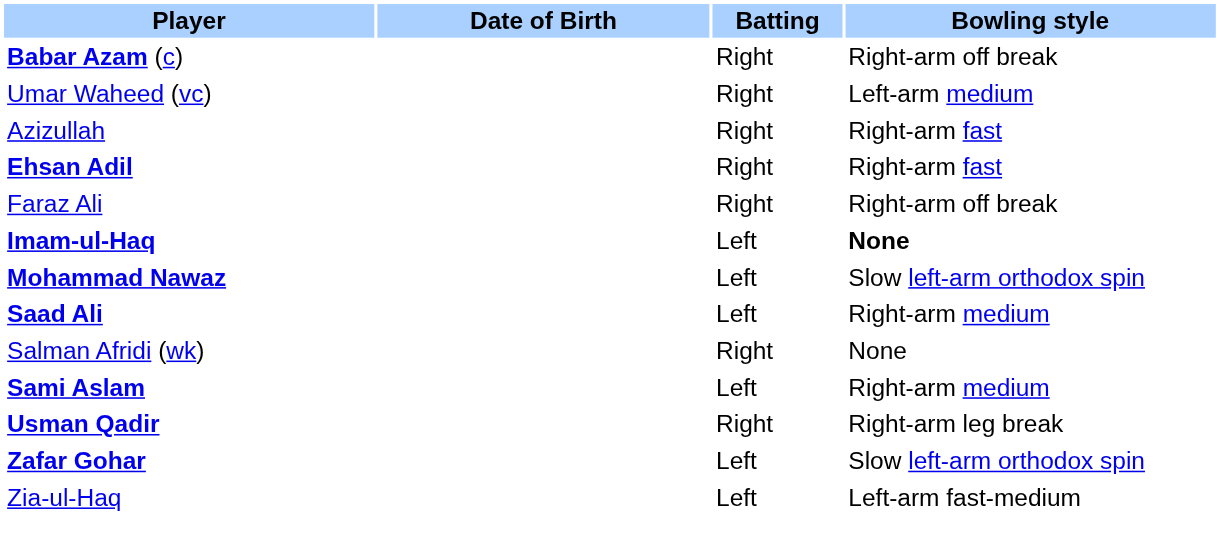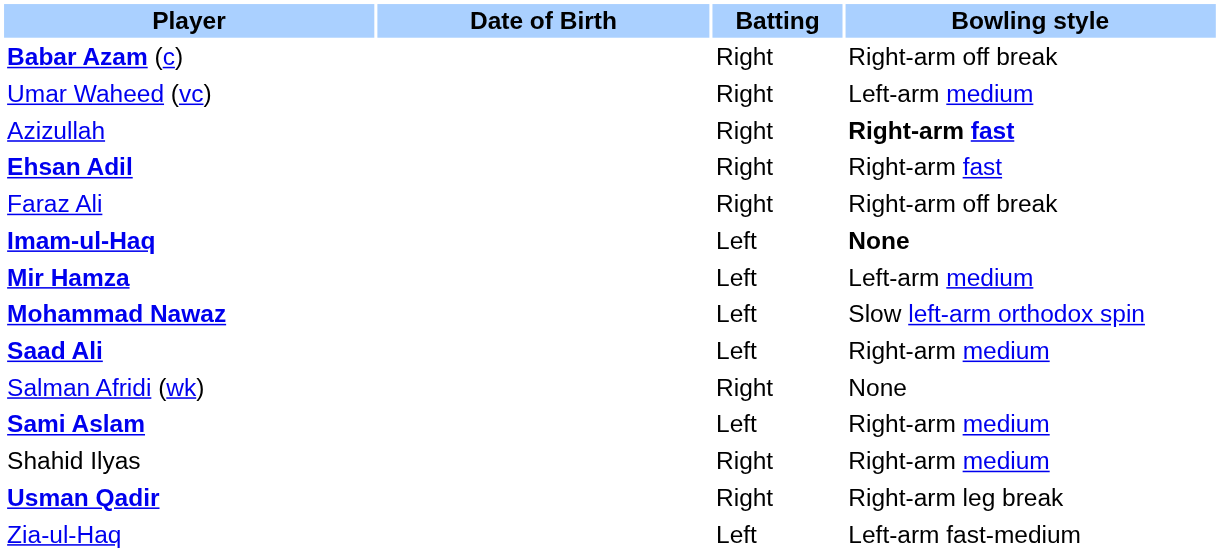Azizullah | Bowling style: normal -> bold
+ row: Mir Hamza | Left | Left-arm medium
+ row: Shahid Ilyas | Right | Right-arm medium
- row: Zafar Gohar | Left | Slow left-arm orthodox spin
